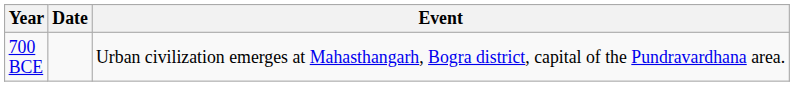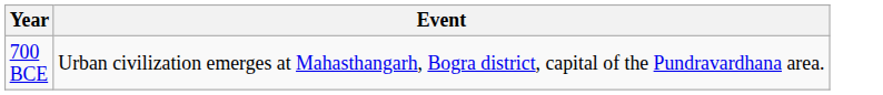- column: Date
